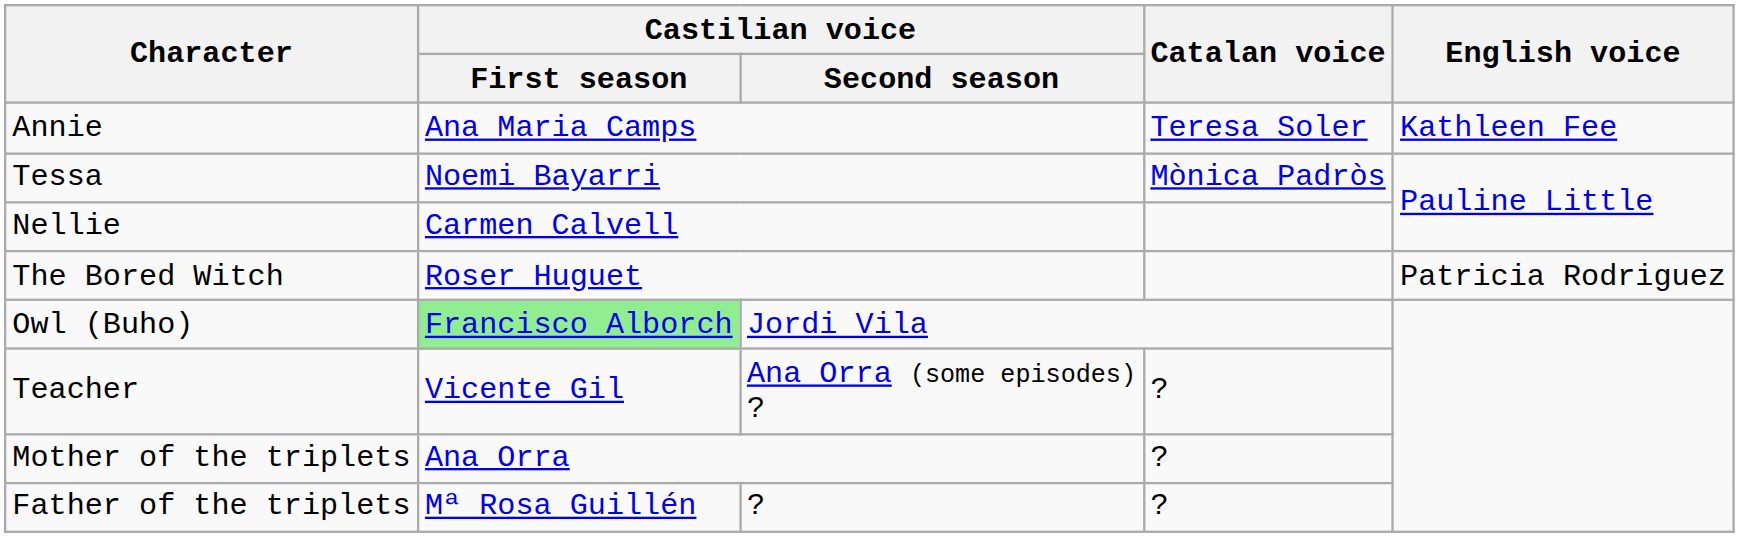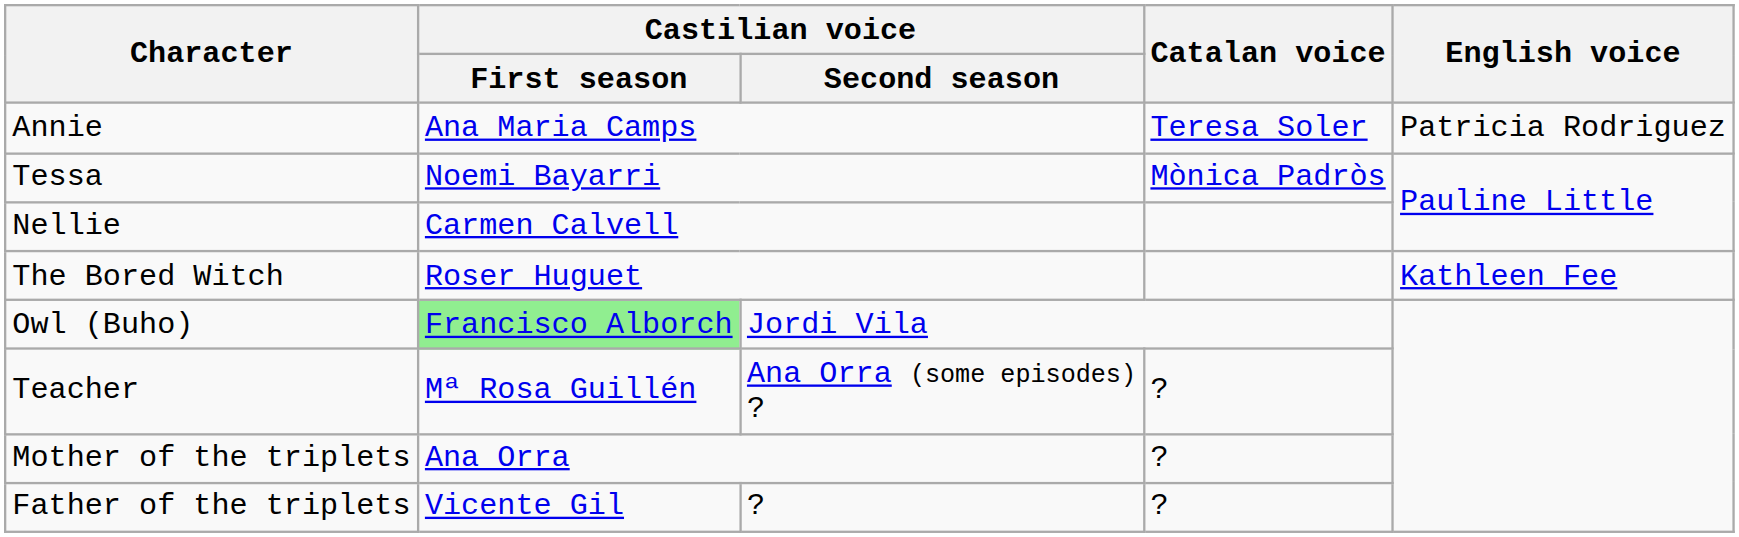Annie | English voice: Kathleen Fee -> Patricia Rodriguez
The Bored Witch | English voice: Patricia Rodriguez -> Kathleen Fee
Teacher | Castilian voice / First season: Vicente Gil -> Mª Rosa Guillén
Father of the triplets | Castilian voice / First season: Mª Rosa Guillén -> Vicente Gil
